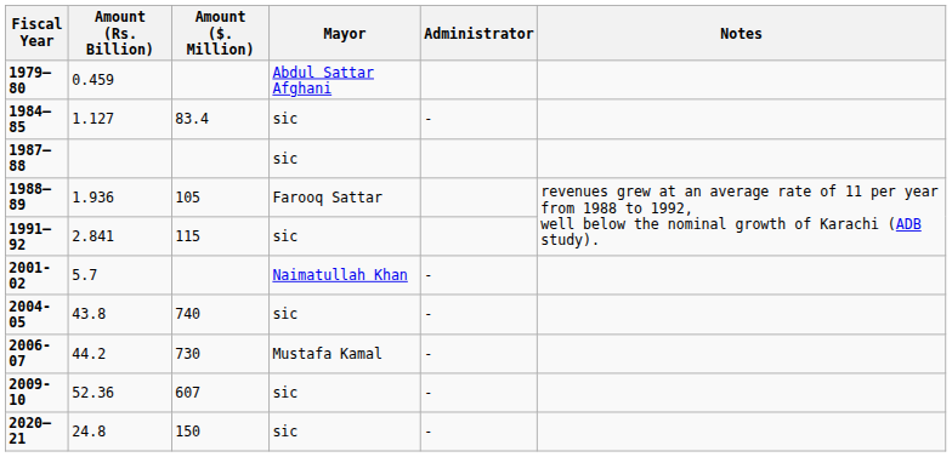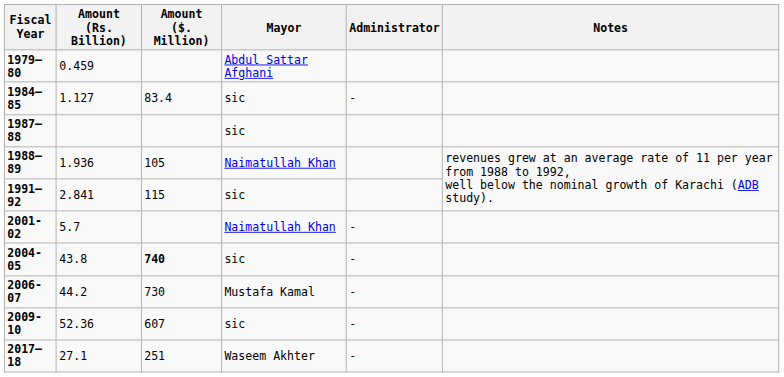1988–89 | Mayor: Farooq Sattar -> Naimatullah Khan
2004-05 | Amount ($. Million): normal -> bold
+ row: 2017–18 | 27.1 | 251 | Waseem Akhter | -
- row: 2020–21 | 24.8 | 150 | sic | -
